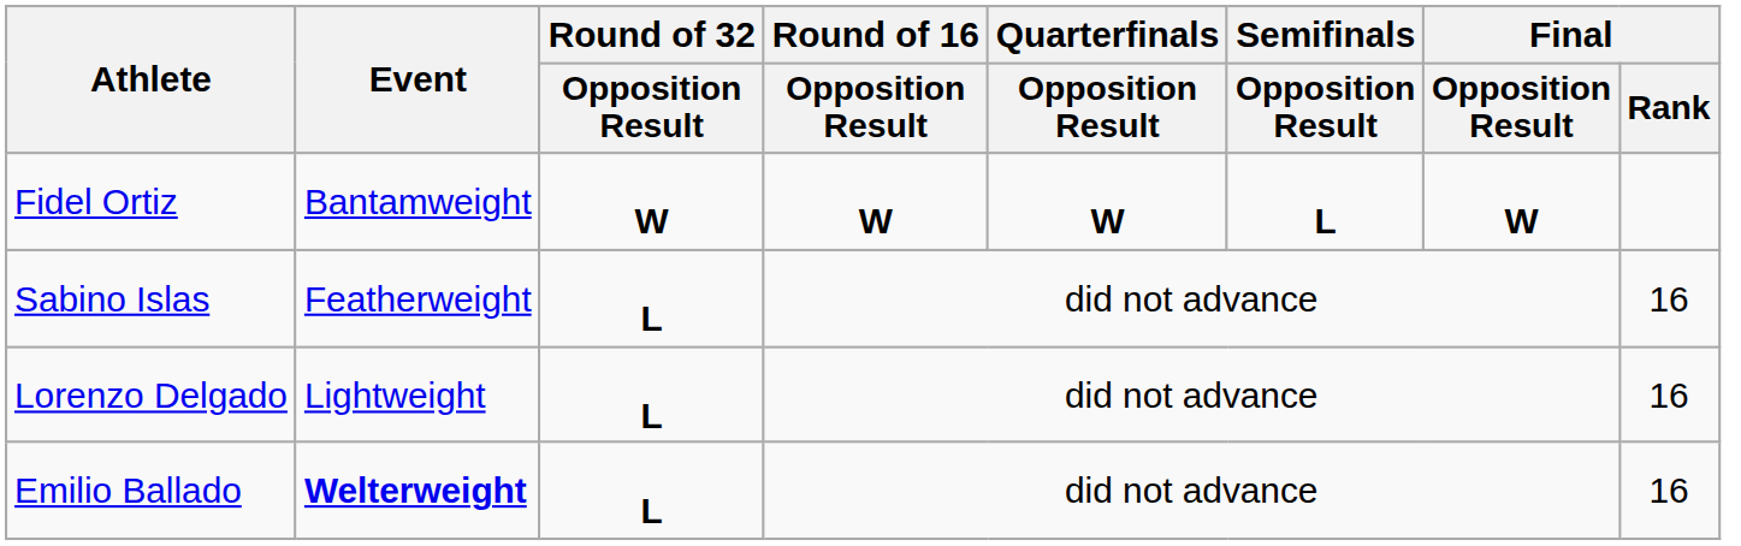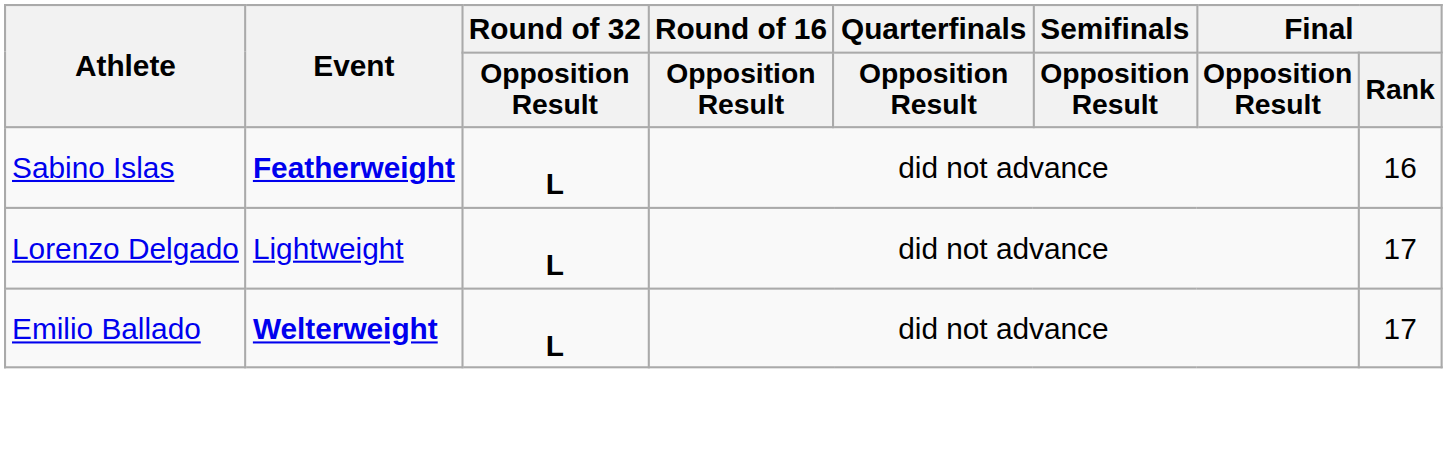- row: Fidel Ortiz | Bantamweight | W | W | W | L | W
Sabino Islas | Event: normal -> bold
Lorenzo Delgado | Final / Rank: 16 -> 17
Emilio Ballado | Final / Rank: 16 -> 17
